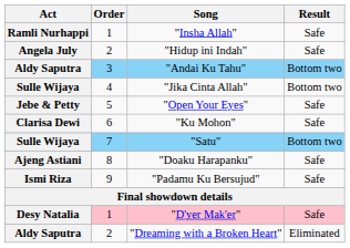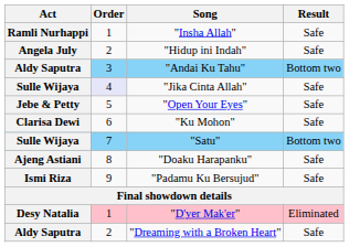"Jika Cinta Allah" | Order: no background -> lavender background
"Jika Cinta Allah" | Result: Bottom two -> Safe
"D'yer Mak'er" | Result: Safe -> Eliminated
"Dreaming with a Broken Heart" | Result: Eliminated -> Safe
